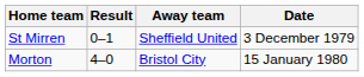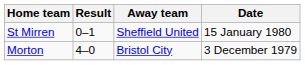St Mirren | Date: 3 December 1979 -> 15 January 1980
Morton | Date: 15 January 1980 -> 3 December 1979
